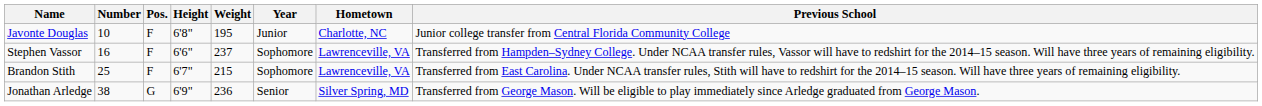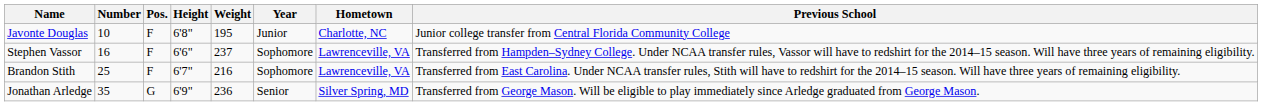Brandon Stith | Weight: 215 -> 216
Jonathan Arledge | Number: 38 -> 35
